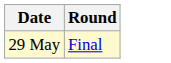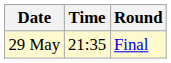+ column: Time | 21:35
